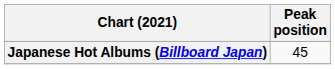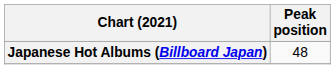Japanese Hot Albums (Billboard Japan) | Peak position: 45 -> 48
